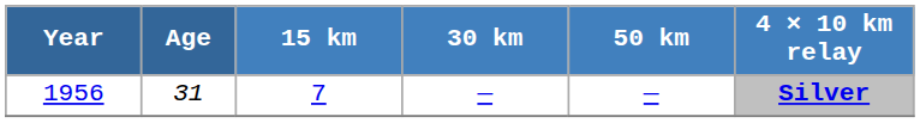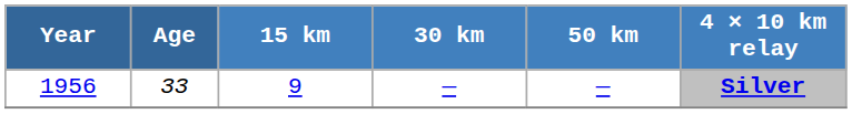1956 | Age: 31 -> 33
1956 | 15 km: 7 -> 9
